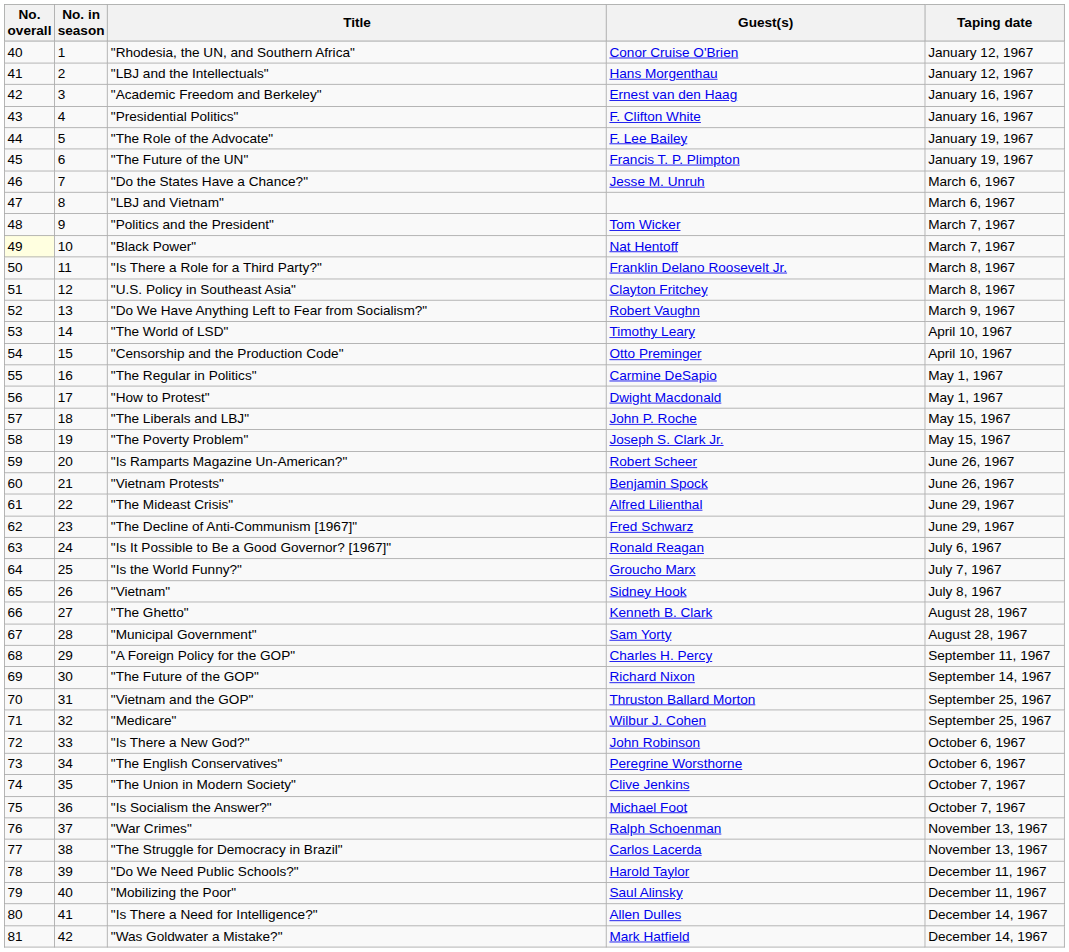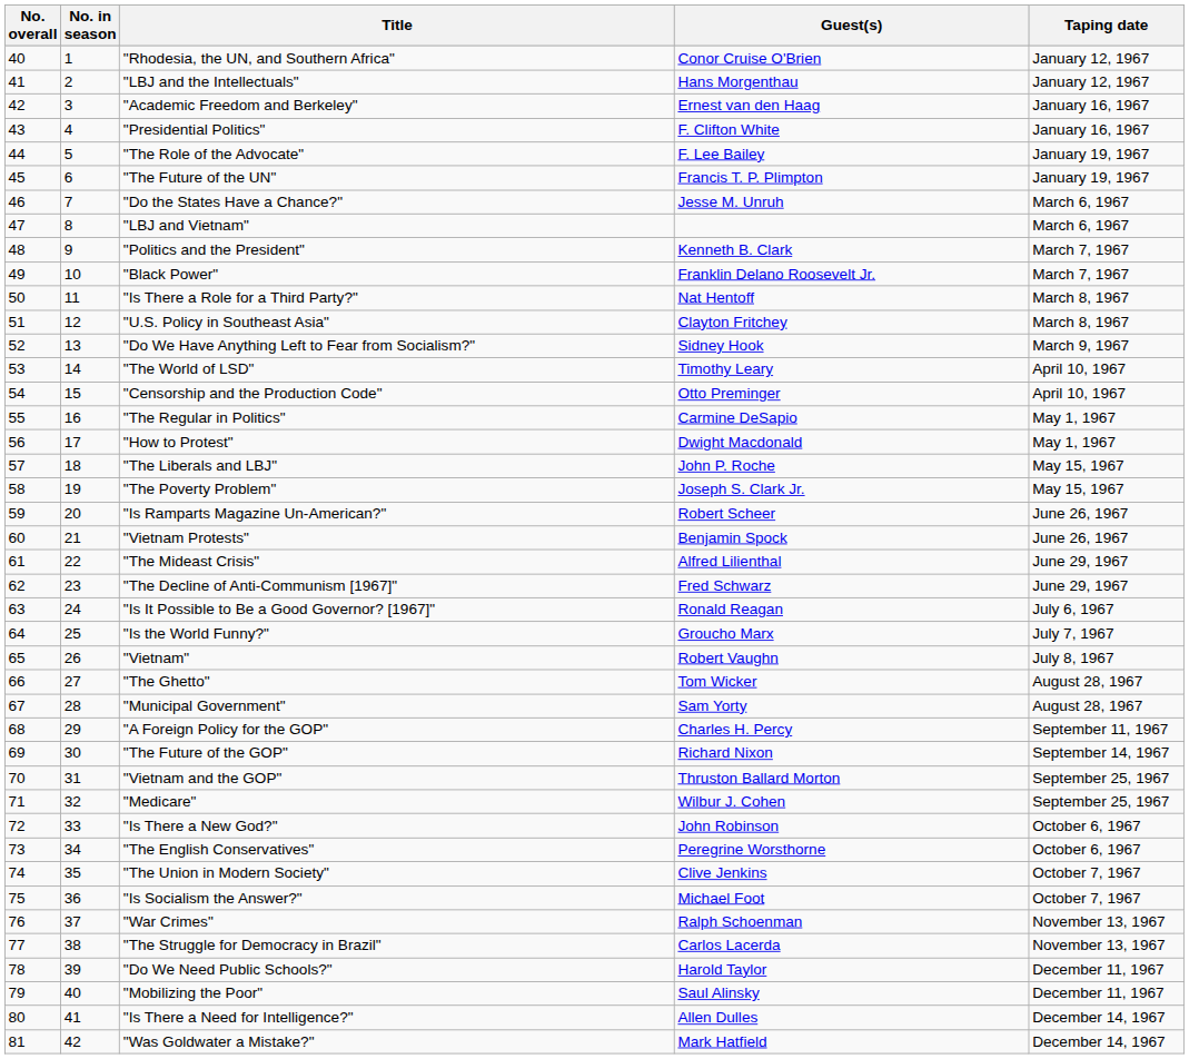"Politics and the President" | Guest(s): Tom Wicker -> Kenneth B. Clark
"Black Power" | No. overall: lightyellow background -> no background
"Black Power" | Guest(s): Nat Hentoff -> Franklin Delano Roosevelt Jr.
"Is There a Role for a Third Party?" | Guest(s): Franklin Delano Roosevelt Jr. -> Nat Hentoff
"Do We Have Anything Left to Fear from Socialism?" | Guest(s): Robert Vaughn -> Sidney Hook
"Vietnam" | Guest(s): Sidney Hook -> Robert Vaughn
"The Ghetto" | Guest(s): Kenneth B. Clark -> Tom Wicker
